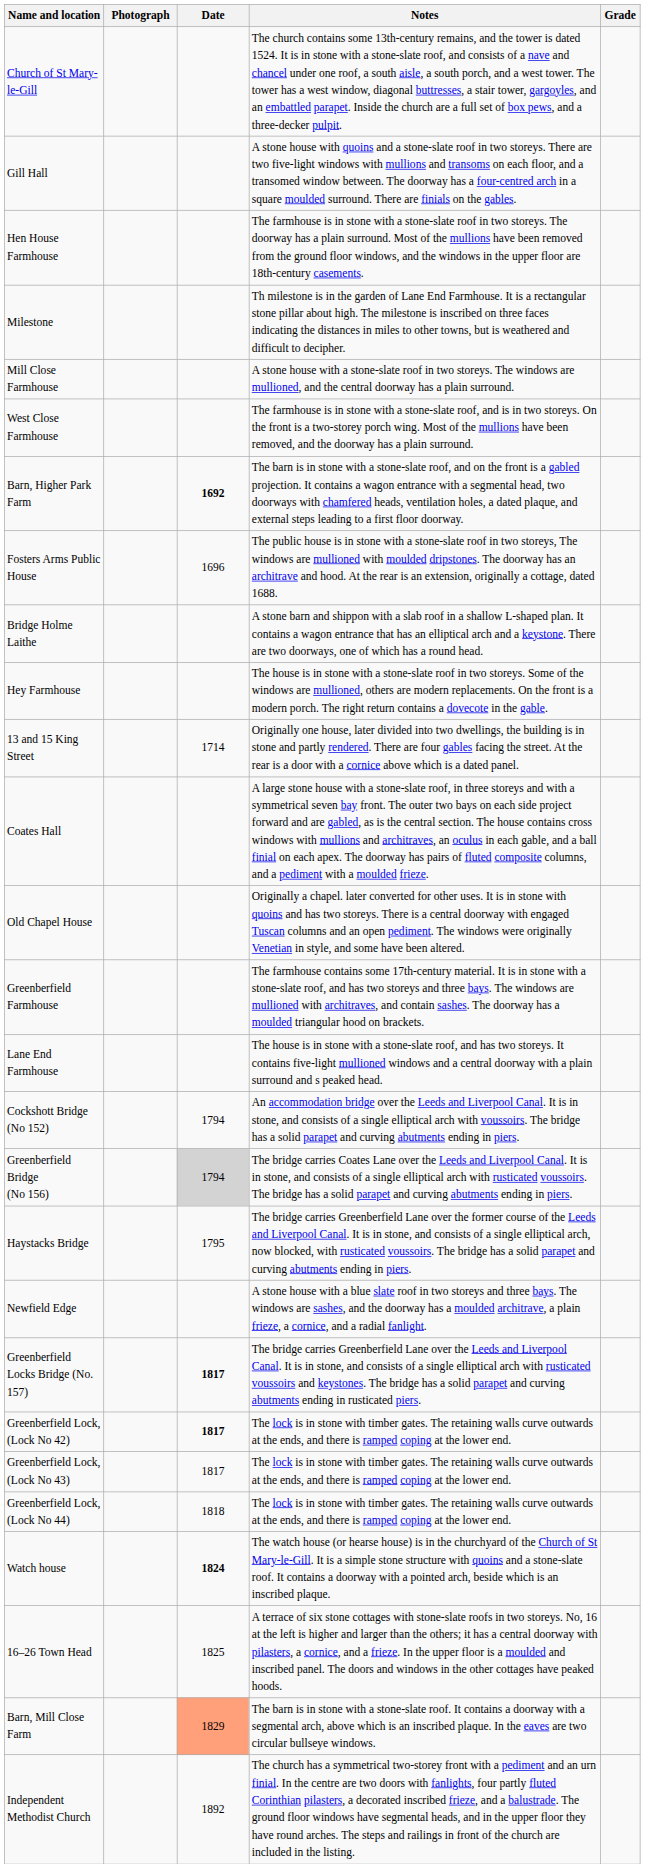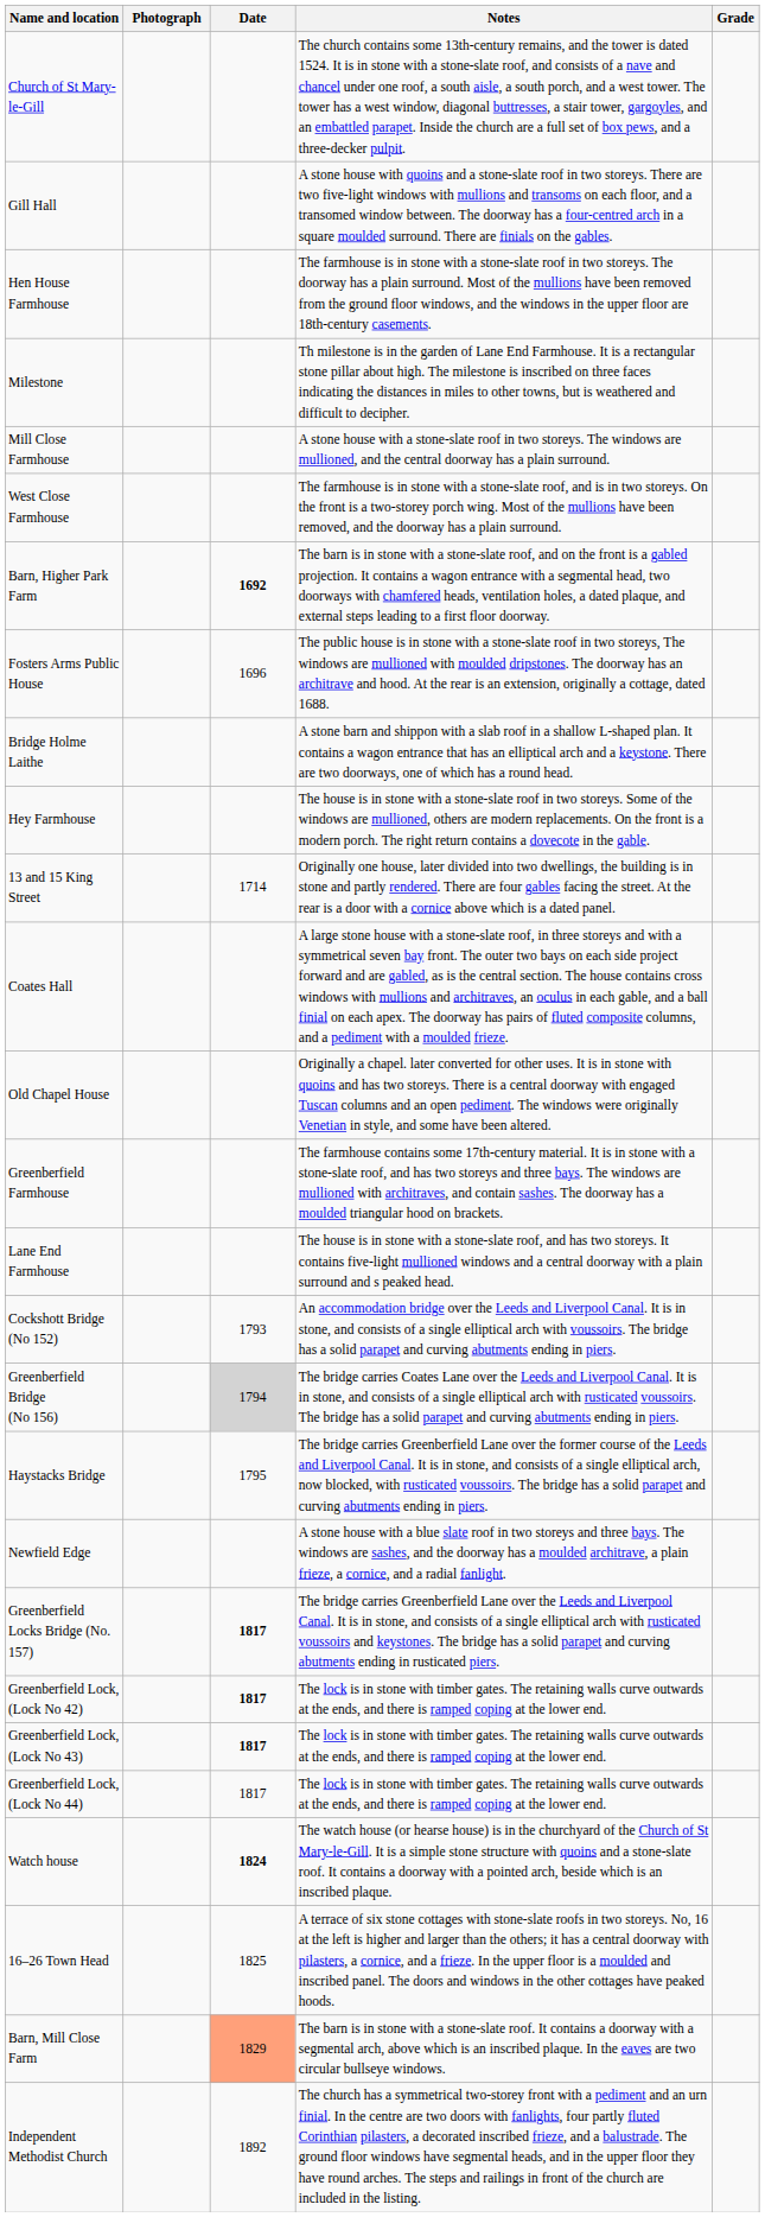Cockshott Bridge (No 152) | Date: 1794 -> 1793
Greenberfield Lock, (Lock No 43) | Date: normal -> bold
Greenberfield Lock, (Lock No 44) | Date: 1818 -> 1817
